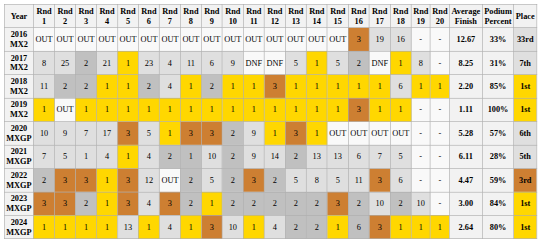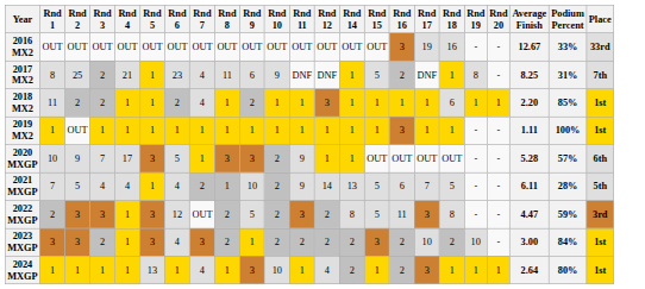- column: Rnd 13 | OUT | 5 | 1 | 1 | 3 | 2 | 5 | 2 | 2
2021 MXGP | Rnd 3: 1 -> 4
2021 MXGP | Rnd 15: 13 -> 5
2022 MXGP | Rnd 18: 6 -> 8
2024 MXGP | Rnd 16: 6 -> 2
